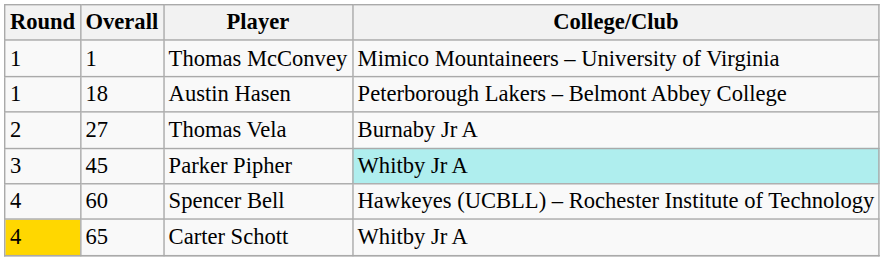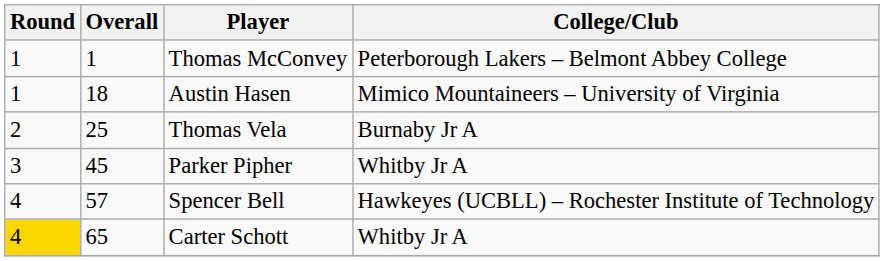Thomas McConvey | College/Club: Mimico Mountaineers – University of Virginia -> Peterborough Lakers – Belmont Abbey College
Austin Hasen | College/Club: Peterborough Lakers – Belmont Abbey College -> Mimico Mountaineers – University of Virginia
Thomas Vela | Overall: 27 -> 25
Parker Pipher | College/Club: paleturquoise background -> no background
Spencer Bell | Overall: 60 -> 57
